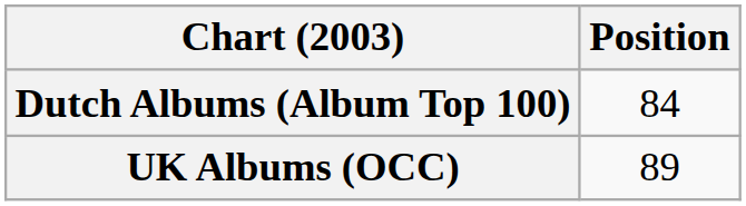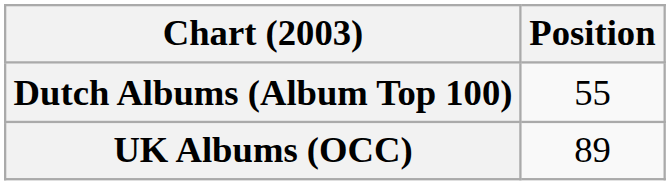Dutch Albums (Album Top 100) | Position: 84 -> 55
